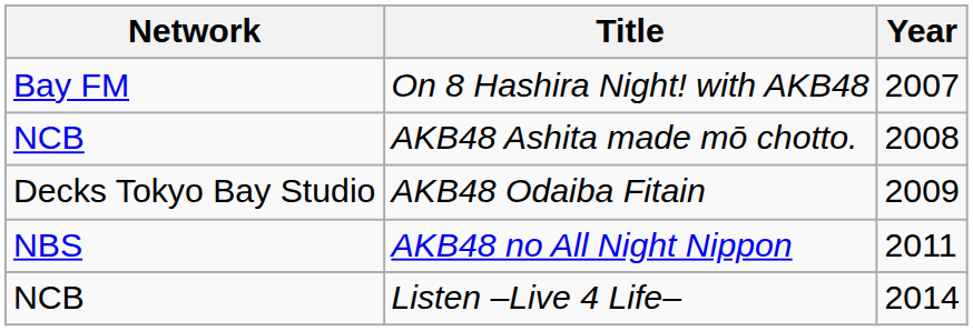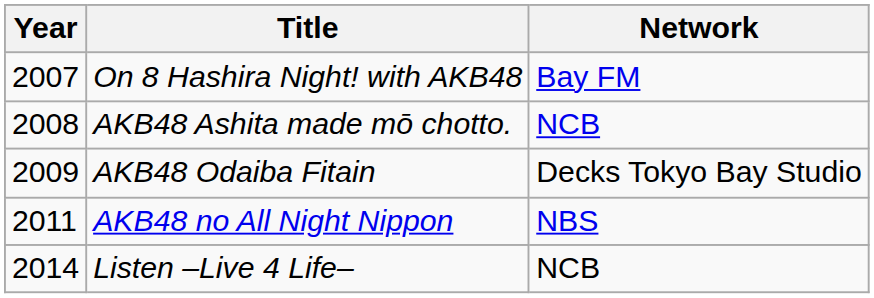columns swapped: Year <-> Network
